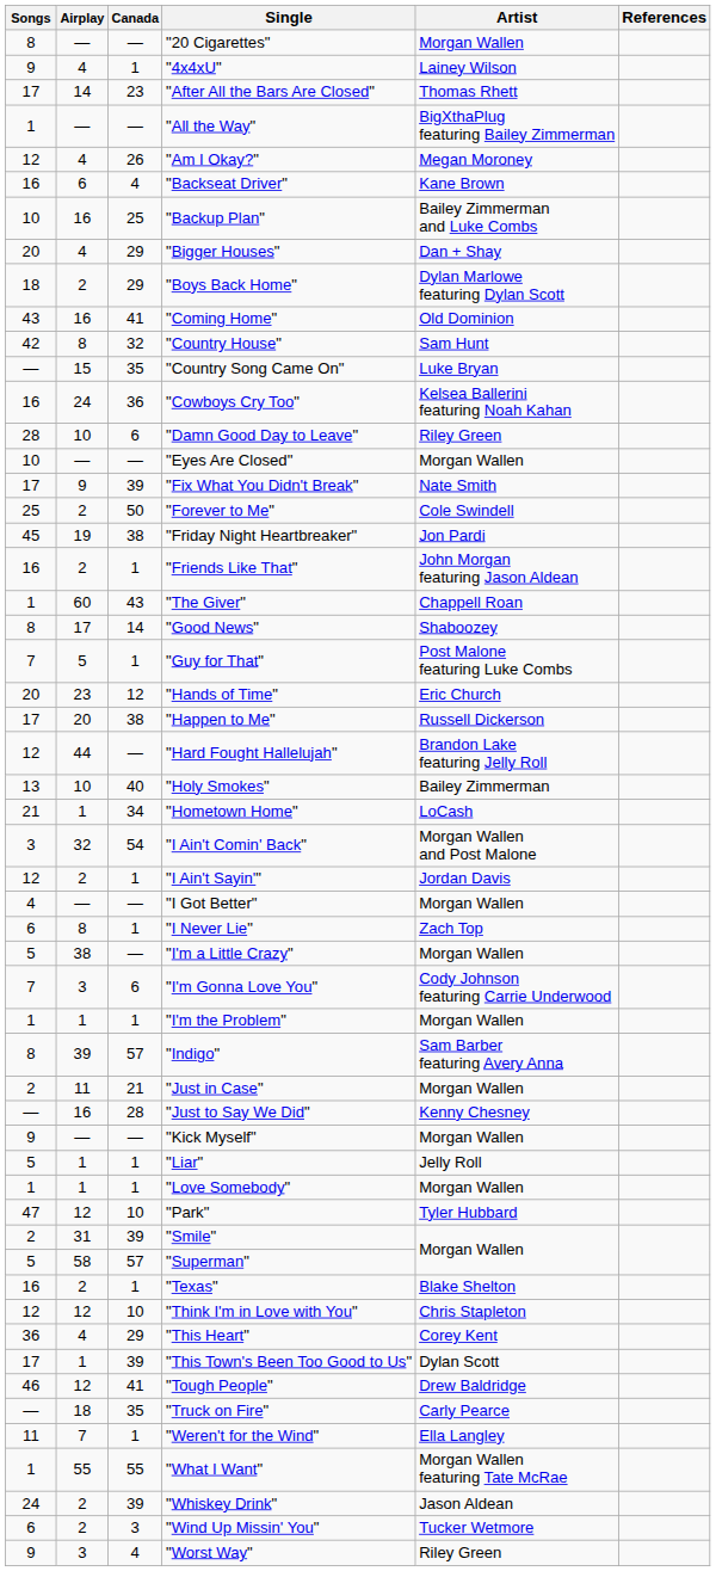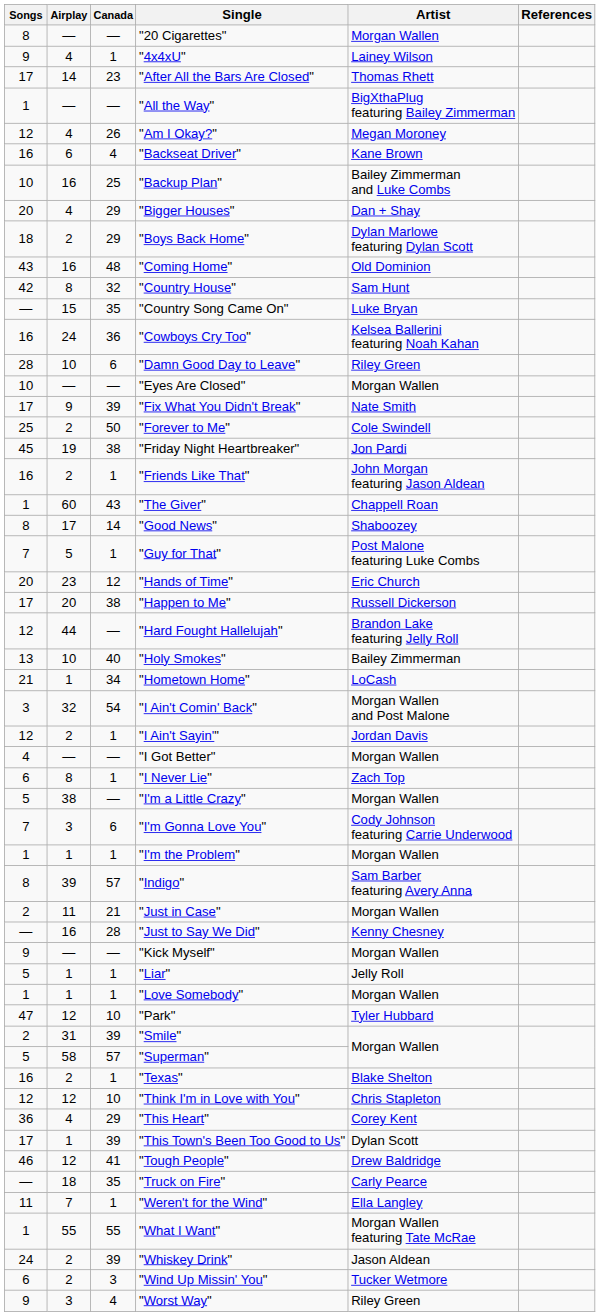"Coming Home" | Canada: 41 -> 48
